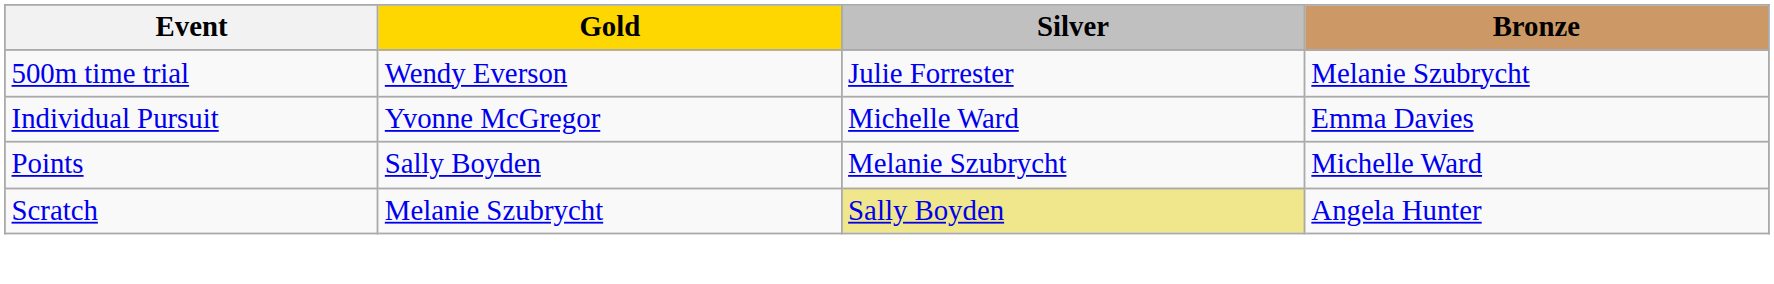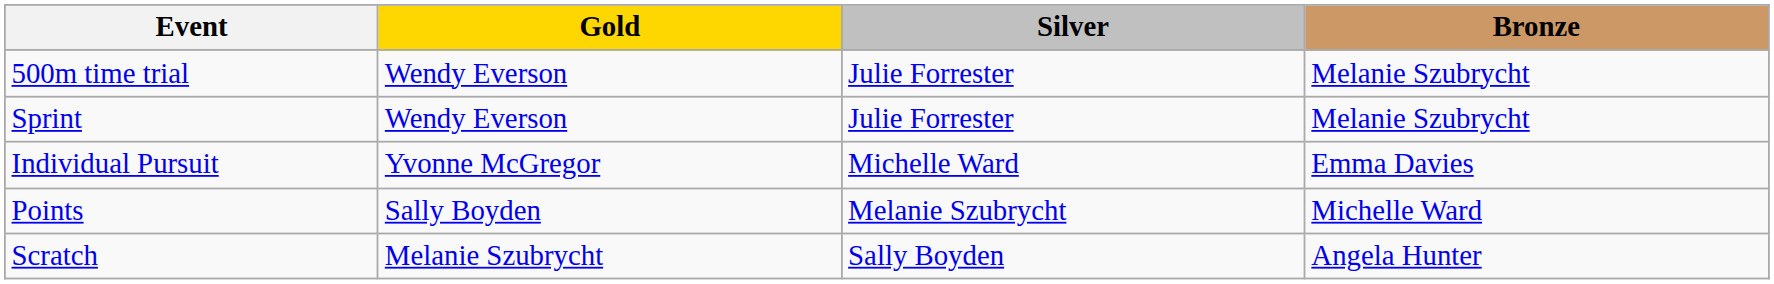+ row: Sprint | Wendy Everson | Julie Forrester | Melanie Szubrycht
Scratch | Silver: khaki background -> no background
